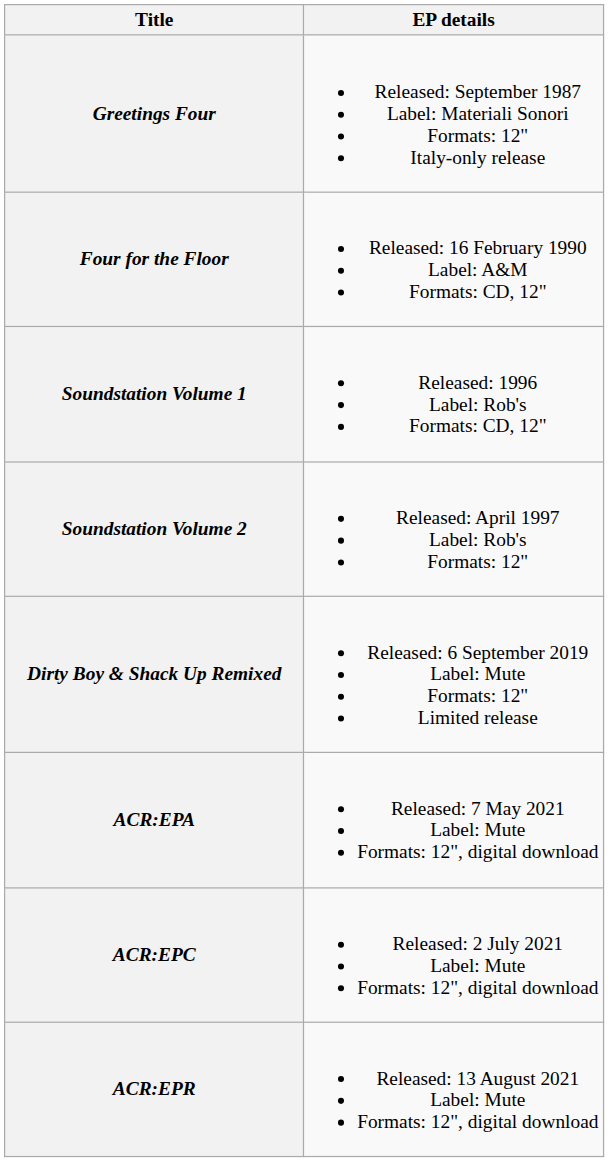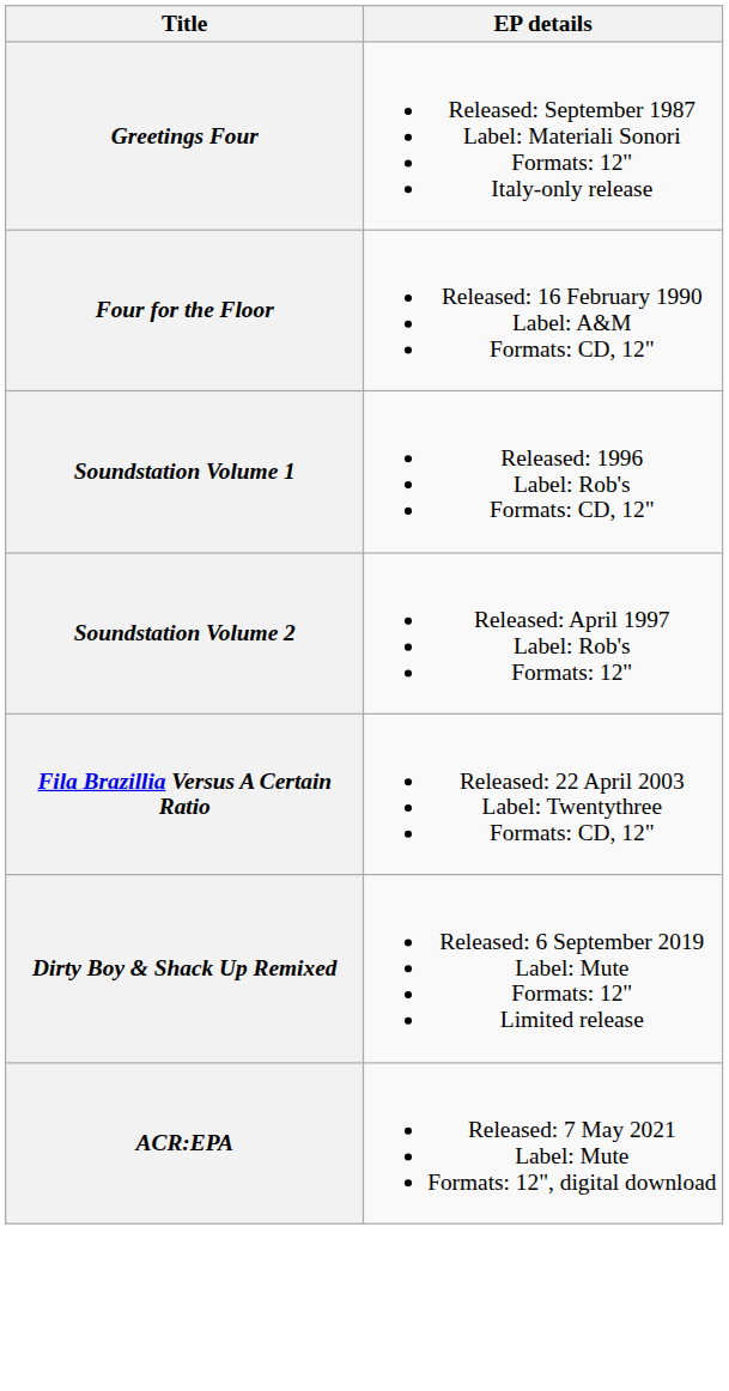+ row: Fila Brazillia Versus A Certain Ratio | Released: 22 April 2003 Label: Twentythree Formats: CD, 12"
- row: ACR:EPC | Released: 2 July 2021 Label: Mute Formats: 12", digital download
- row: ACR:EPR | Released: 13 August 2021 Label: Mute Formats: 12", digital download
